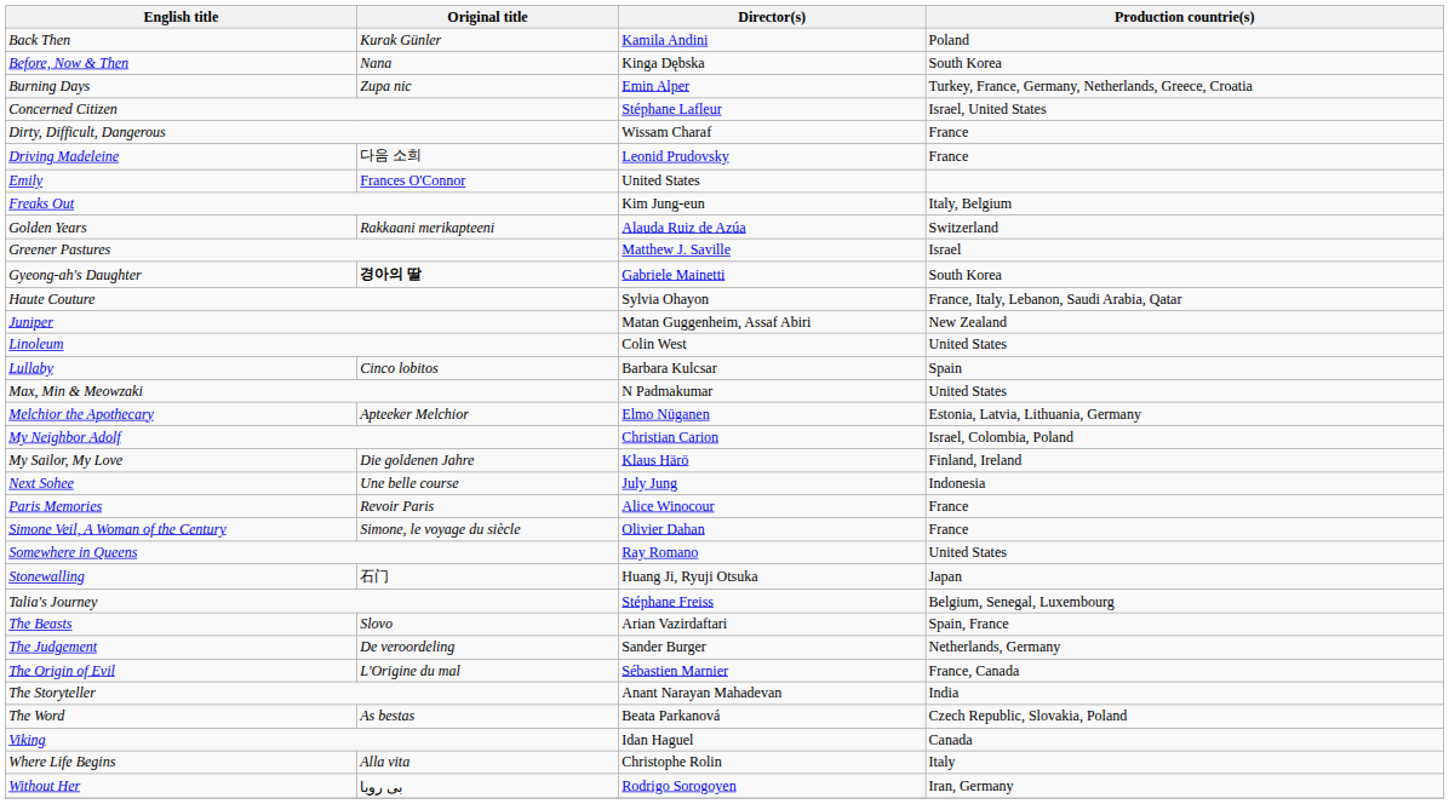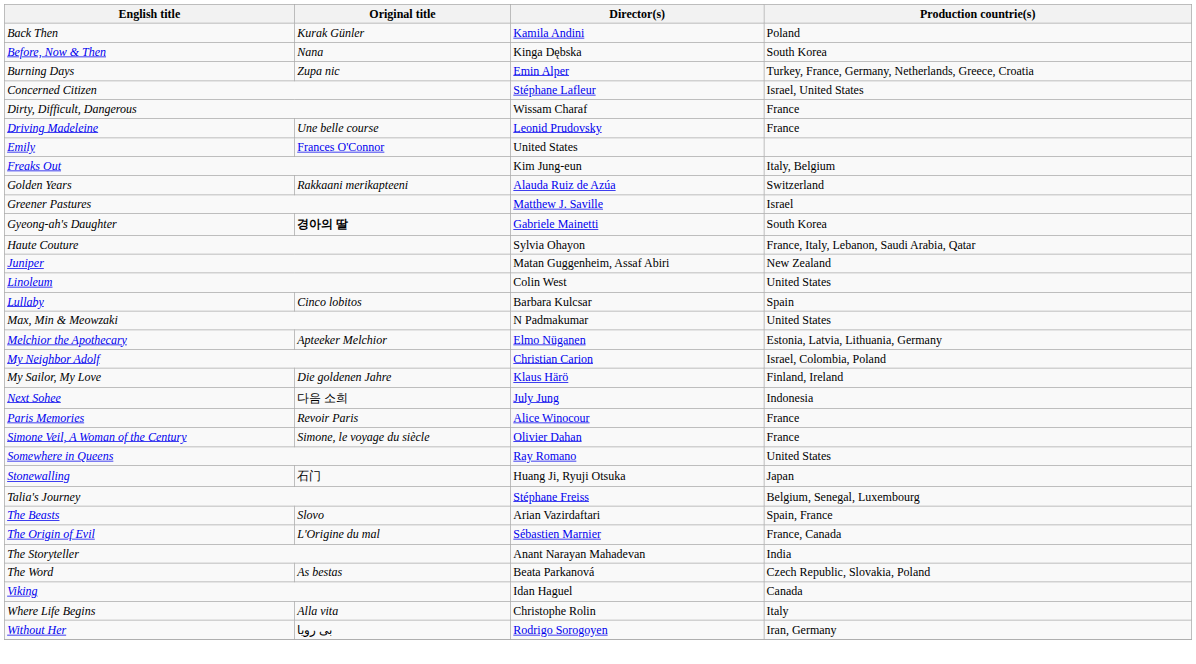Driving Madeleine | Original title: 다음 소희 -> Une belle course
Next Sohee | Original title: Une belle course -> 다음 소희
- row: The Judgement | De veroordeling | Sander Burger | Netherlands, Germany
